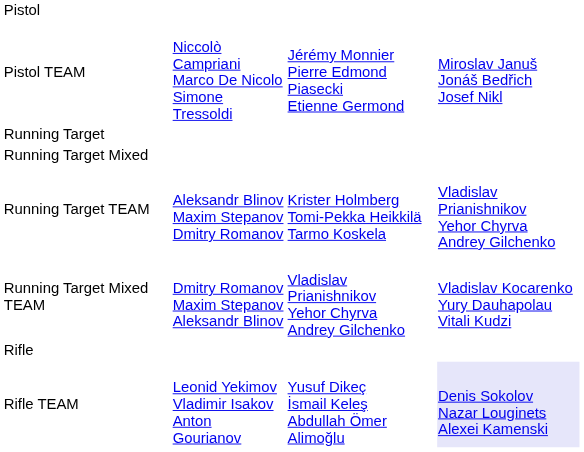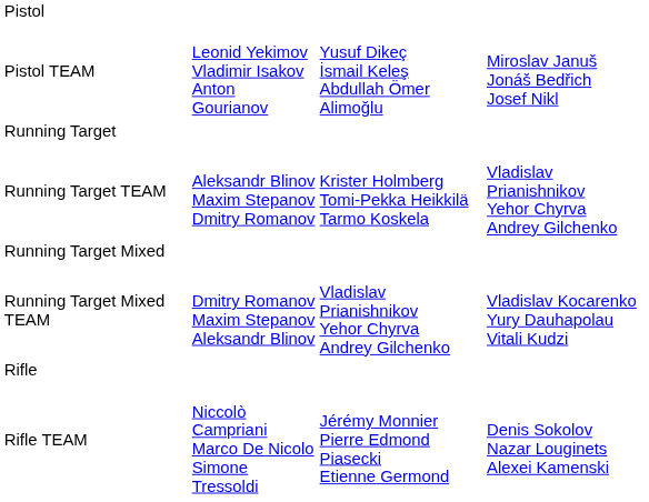Pistol TEAM | column 2: Niccolò Campriani Marco De Nicolo Simone Tressoldi -> Leonid Yekimov Vladimir Isakov Anton Gourianov
Pistol TEAM | column 3: Jérémy Monnier Pierre Edmond Piasecki Etienne Germond -> Yusuf Dikeç İsmail Keleş Abdullah Ömer Alimoğlu
rows swapped: Running Target TEAM <-> Running Target Mixed
Rifle TEAM | column 2: Leonid Yekimov Vladimir Isakov Anton Gourianov -> Niccolò Campriani Marco De Nicolo Simone Tressoldi
Rifle TEAM | column 3: Yusuf Dikeç İsmail Keleş Abdullah Ömer Alimoğlu -> Jérémy Monnier Pierre Edmond Piasecki Etienne Germond
Rifle TEAM | column 4: lavender background -> no background
